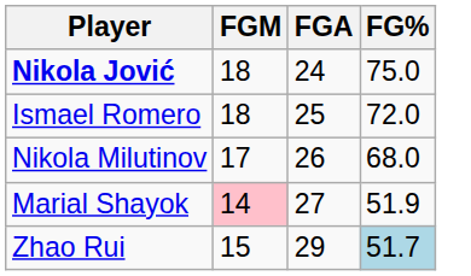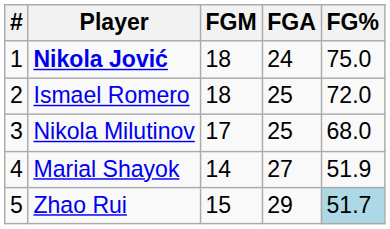+ column: # | 1 | 2 | 3 | 4 | 5
Nikola Milutinov | FGA: 26 -> 25
Marial Shayok | FGM: pink background -> no background
